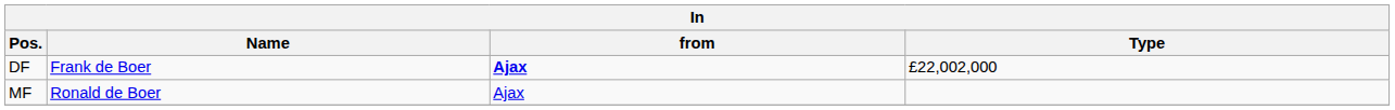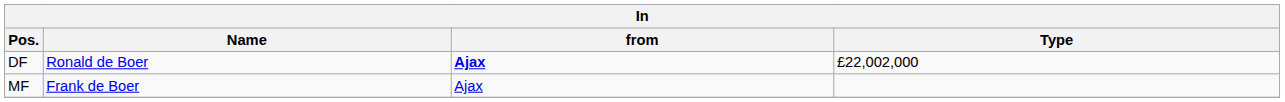DF | Name: Frank de Boer -> Ronald de Boer
MF | Name: Ronald de Boer -> Frank de Boer
